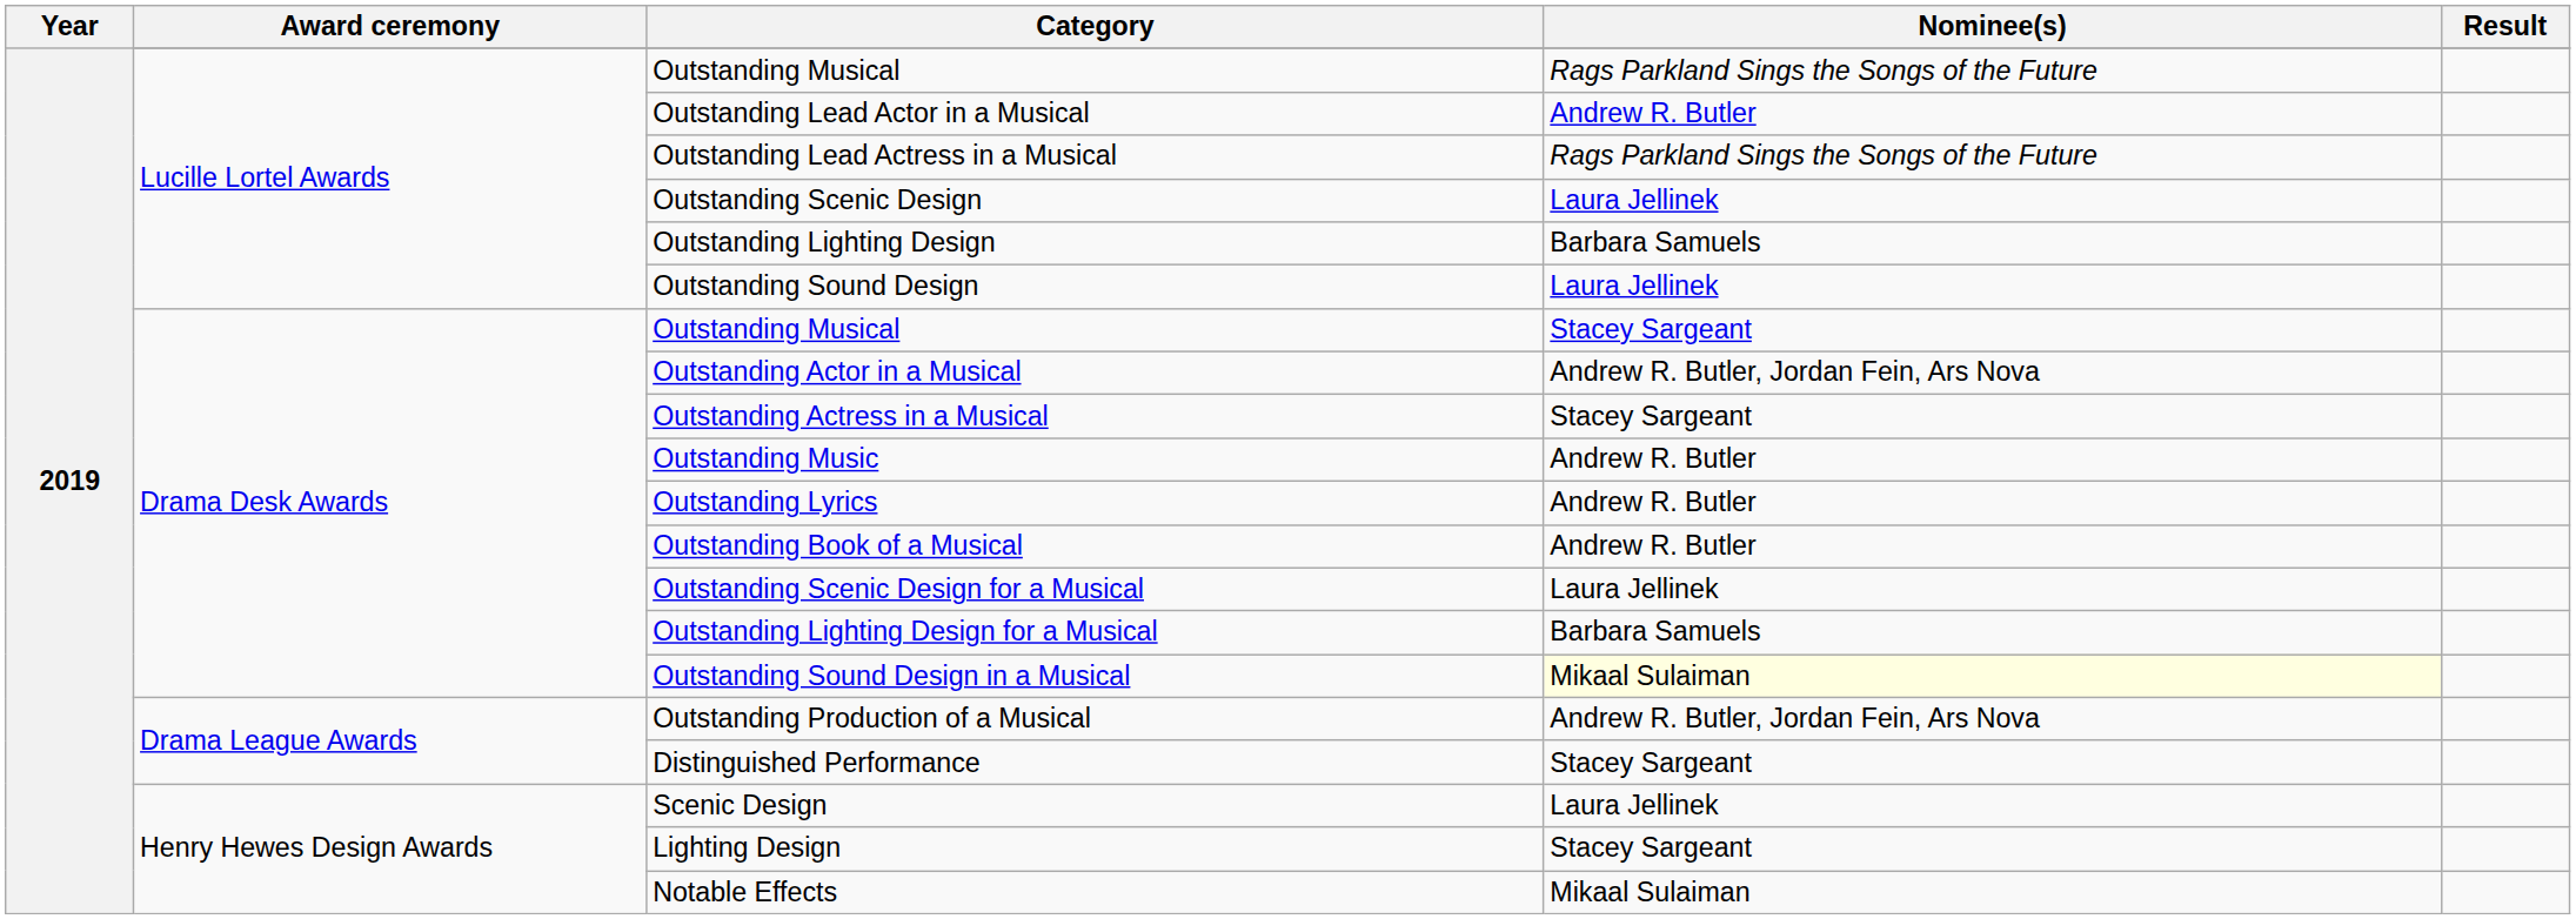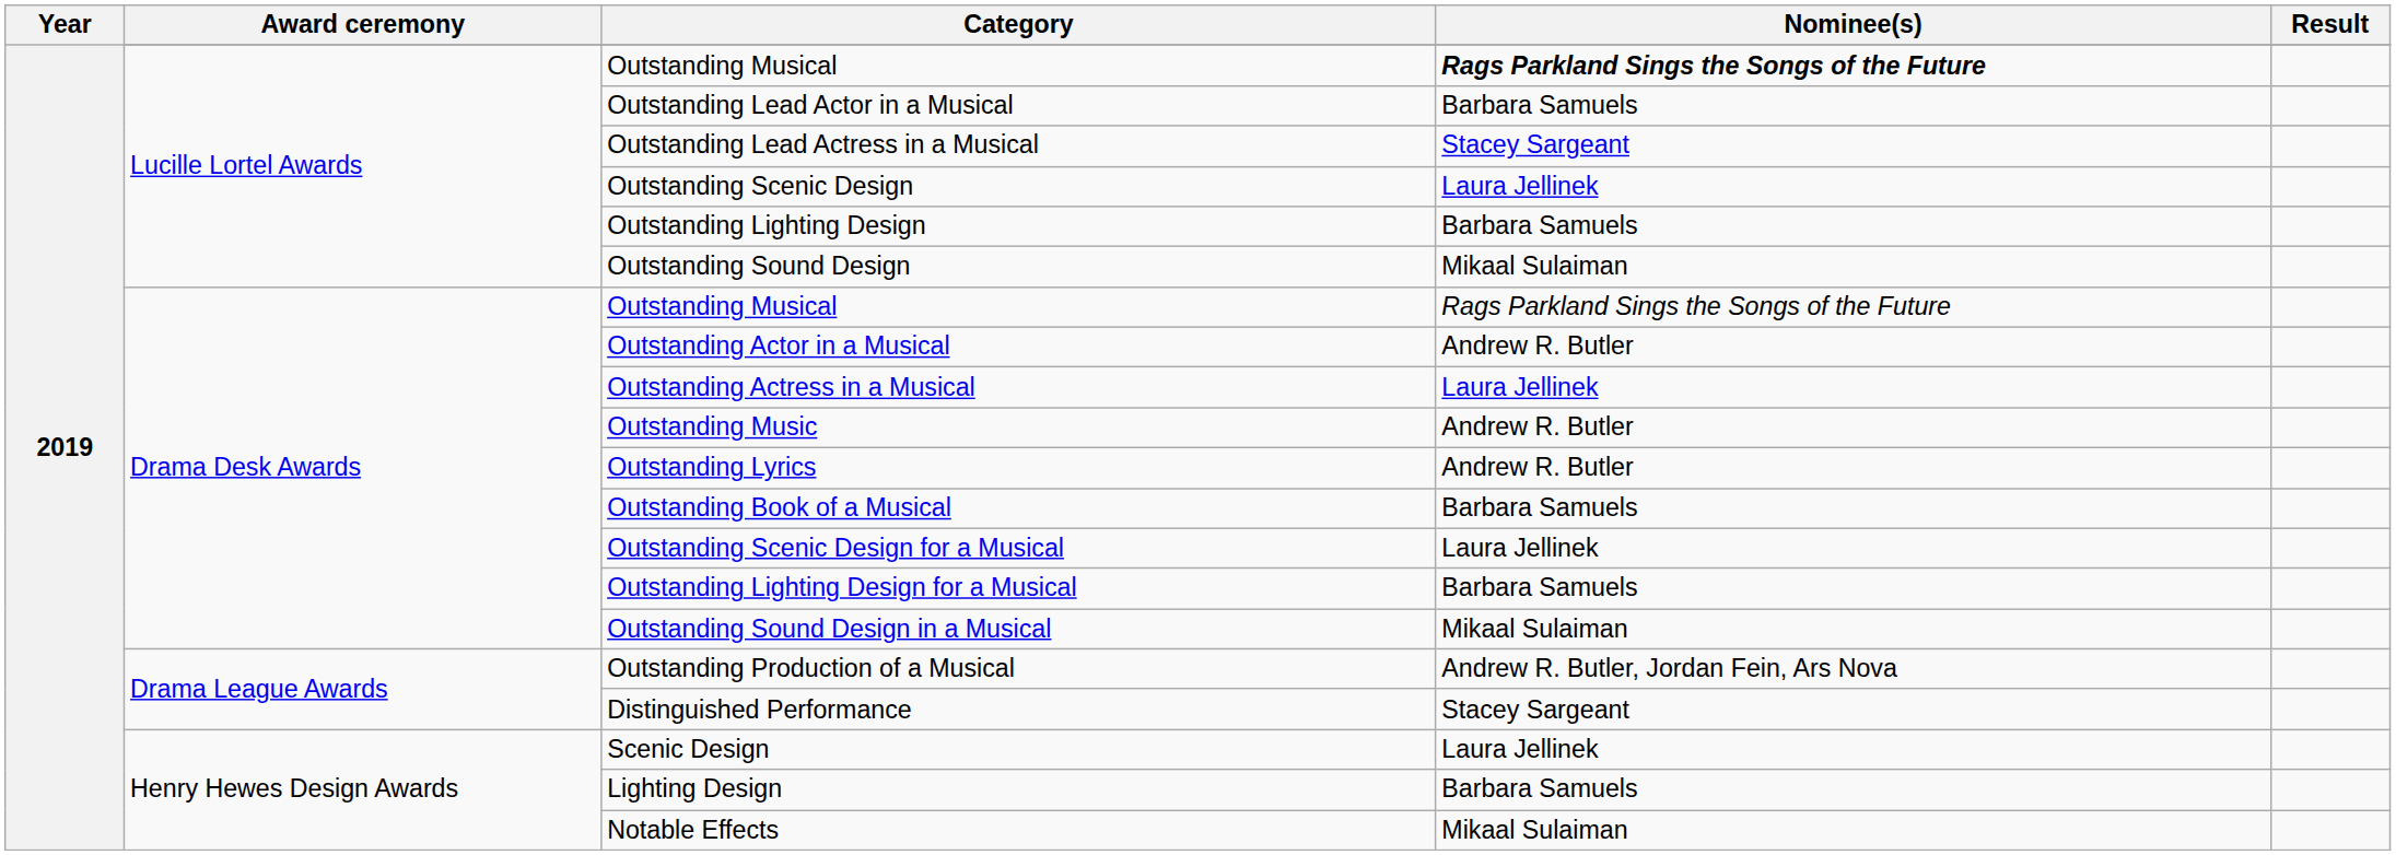Lucille Lortel Awards / Outstanding Musical | Nominee(s): normal -> bold
Outstanding Lead Actor in a Musical | Nominee(s): Andrew R. Butler -> Barbara Samuels
Outstanding Lead Actress in a Musical | Nominee(s): Rags Parkland Sings the Songs of the Future -> Stacey Sargeant
Outstanding Sound Design | Nominee(s): Laura Jellinek -> Mikaal Sulaiman
Drama Desk Awards / Outstanding Musical | Nominee(s): Stacey Sargeant -> Rags Parkland Sings the Songs of the Future
Outstanding Actor in a Musical | Nominee(s): Andrew R. Butler, Jordan Fein, Ars Nova -> Andrew R. Butler
Outstanding Actress in a Musical | Nominee(s): Stacey Sargeant -> Laura Jellinek
Outstanding Book of a Musical | Nominee(s): Andrew R. Butler -> Barbara Samuels
Outstanding Sound Design in a Musical | Nominee(s): lightyellow background -> no background
Lighting Design | Nominee(s): Stacey Sargeant -> Barbara Samuels
